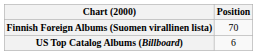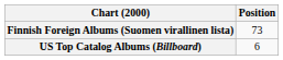Finnish Foreign Albums (Suomen virallinen lista) | Position: 70 -> 73
